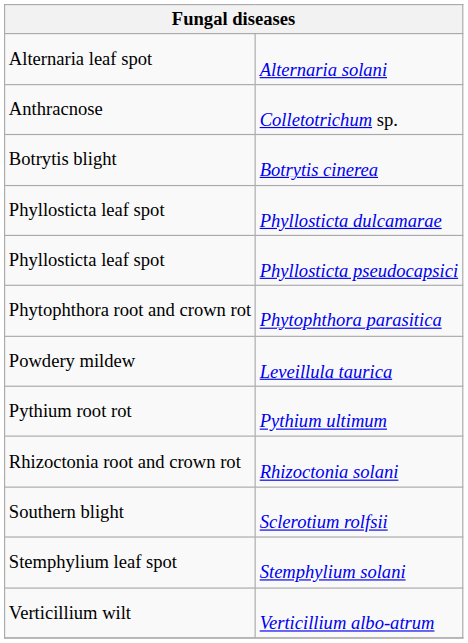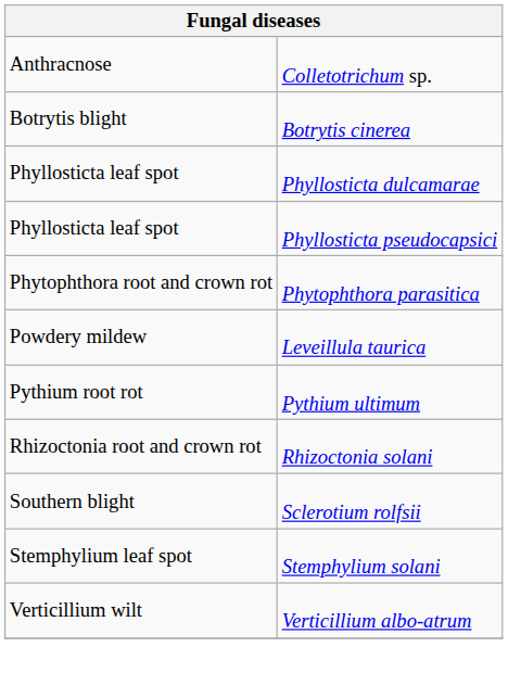- row: Alternaria leaf spot | Alternaria solani
